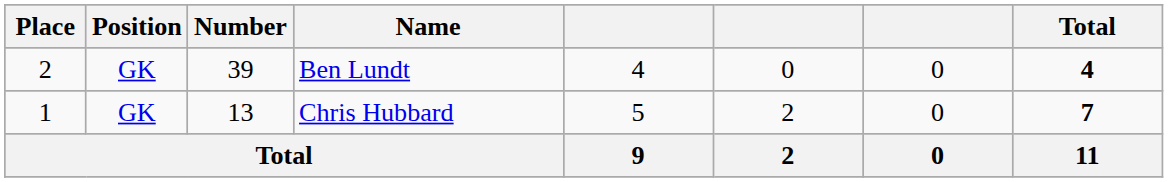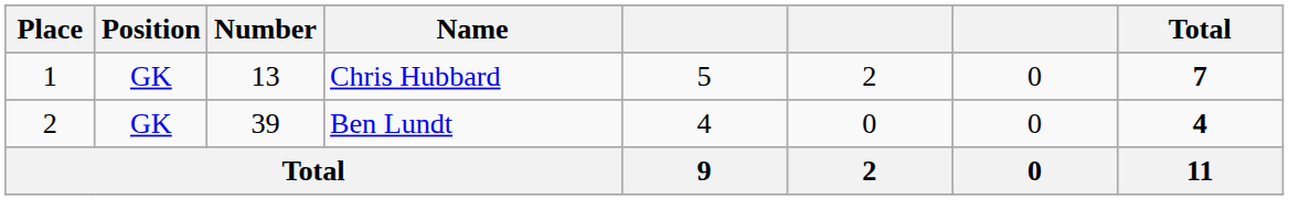rows swapped: Chris Hubbard <-> Ben Lundt
